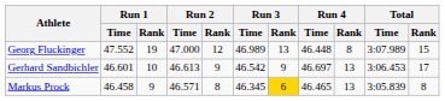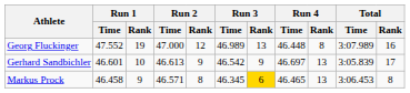Georg Fluckinger | Total / Rank: 15 -> 16
Gerhard Sandbichler | Total / Time: 3:06.453 -> 3:05.839
Markus Prock | Total / Time: 3:05.839 -> 3:06.453
